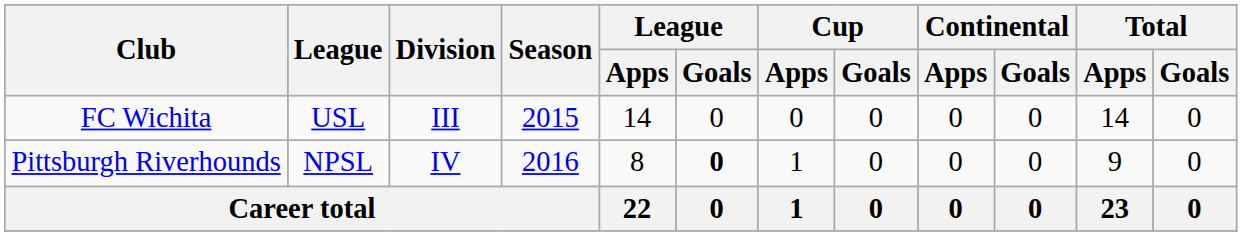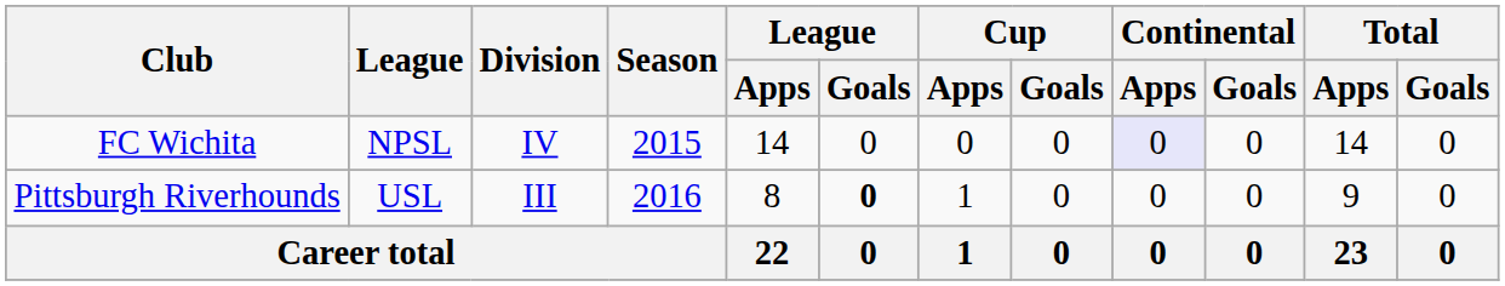FC Wichita | League: USL -> NPSL
FC Wichita | Division: III -> IV
FC Wichita | Continental / Apps: no background -> lavender background
Pittsburgh Riverhounds | League: NPSL -> USL
Pittsburgh Riverhounds | Division: IV -> III
